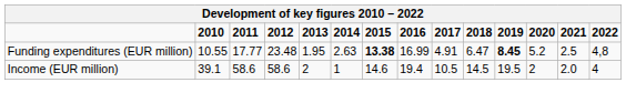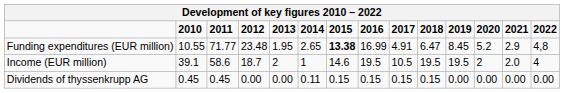Funding expenditures (EUR million) | 2011: 17.77 -> 71.77
Funding expenditures (EUR million) | 2014: 2.63 -> 2.65
Funding expenditures (EUR million) | 2019: bold -> normal
Funding expenditures (EUR million) | 2021: 2.5 -> 2.9
Income (EUR million) | 2012: 58.6 -> 18.7
Income (EUR million) | 2016: 19.4 -> 19.5
Income (EUR million) | 2018: 14.5 -> 19.5
+ row: Dividends of thyssenkrupp AG | 0.45 | 0.45 | 0.00 | 0.00 | 0.11 | 0.15 | 0.15 | 0.15 | 0.15 | 0.00 | 0.00 | 0.00 | 0.00
